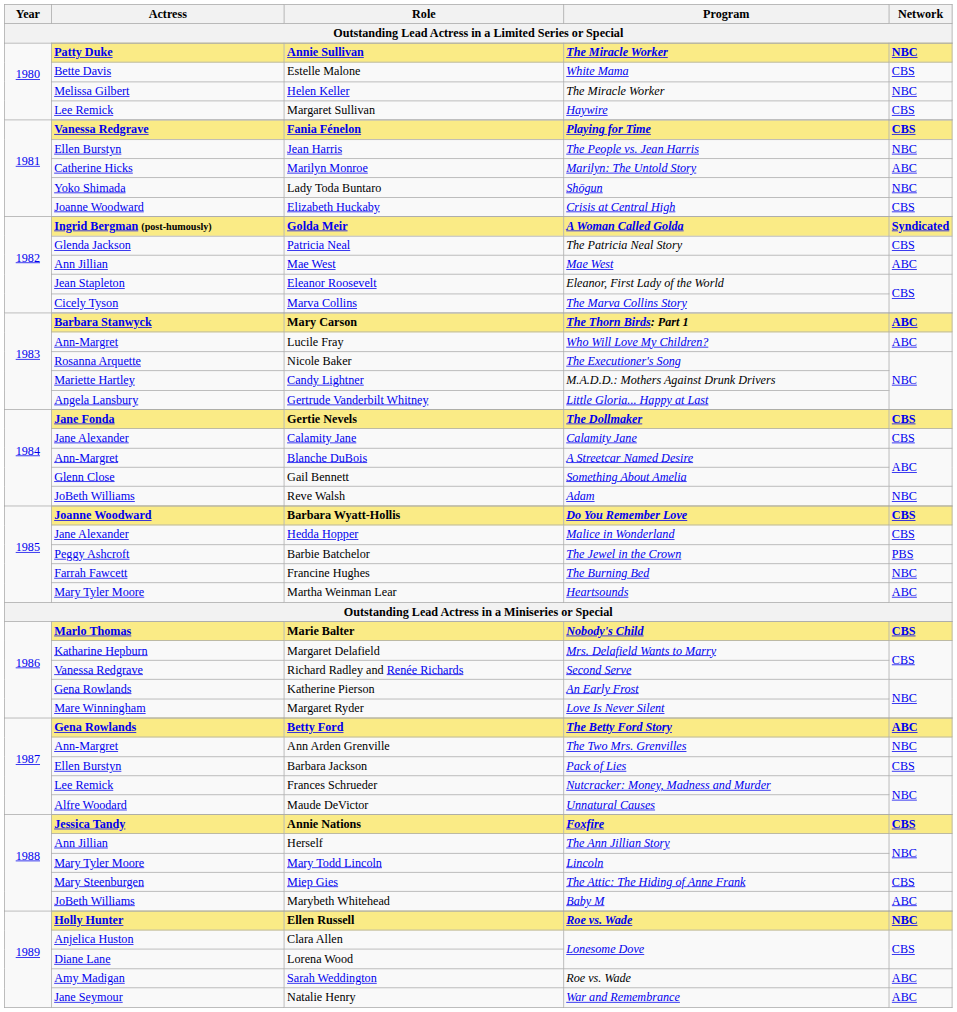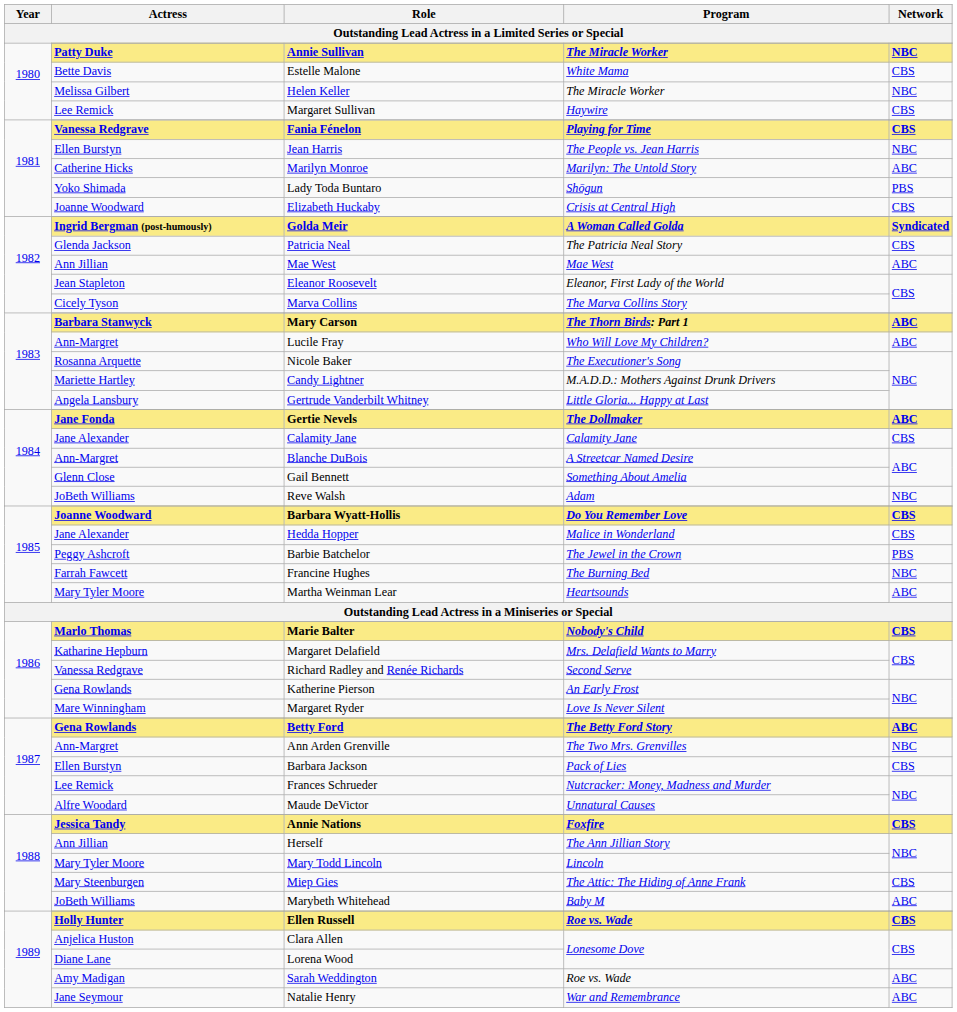Lady Toda Buntaro | Network: NBC -> PBS
Gertie Nevels | Network: CBS -> ABC
Ellen Russell | Network: NBC -> CBS
